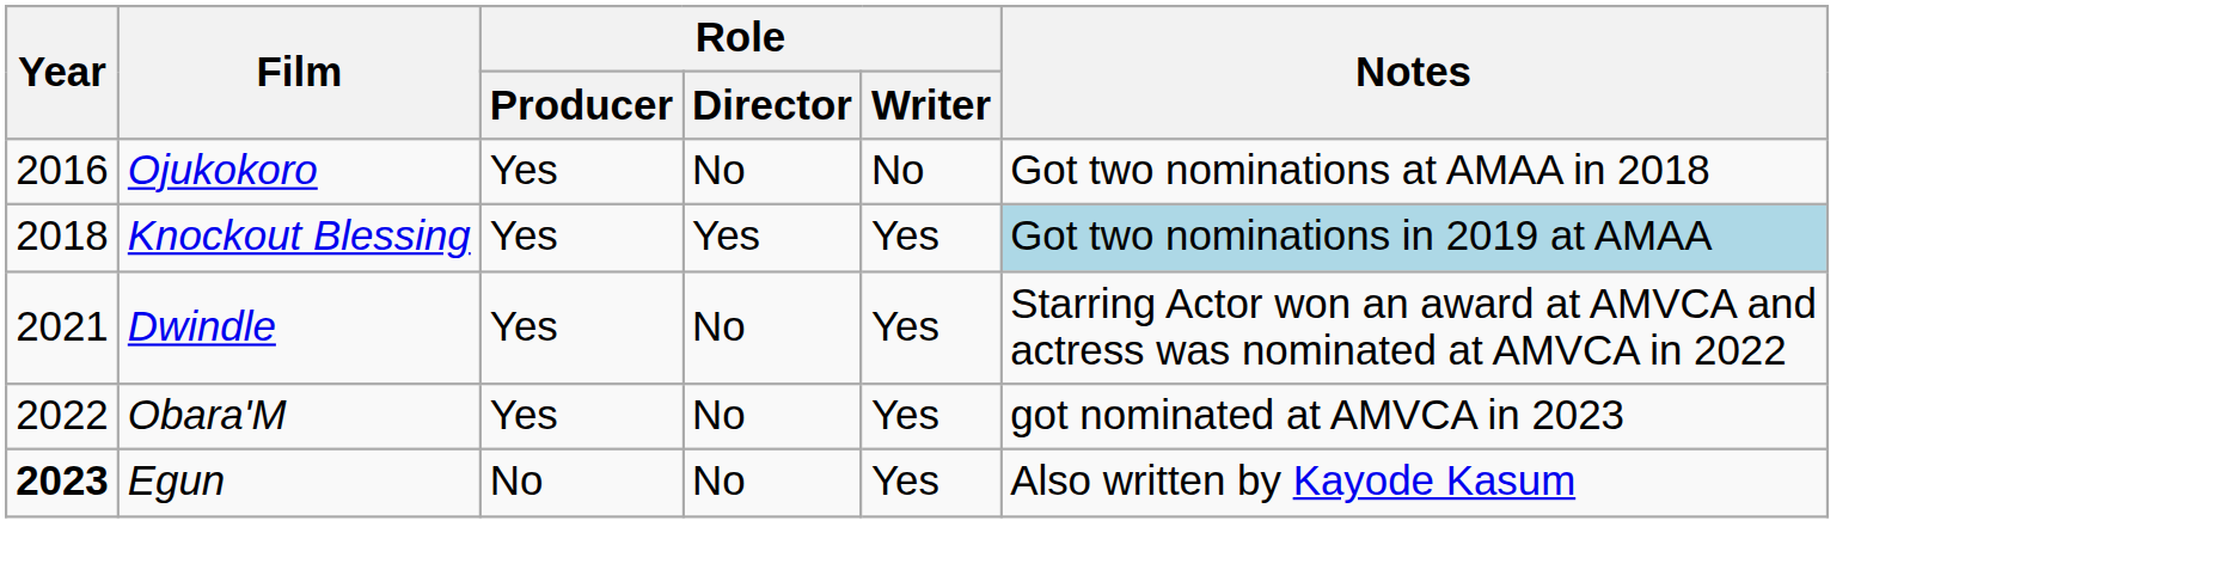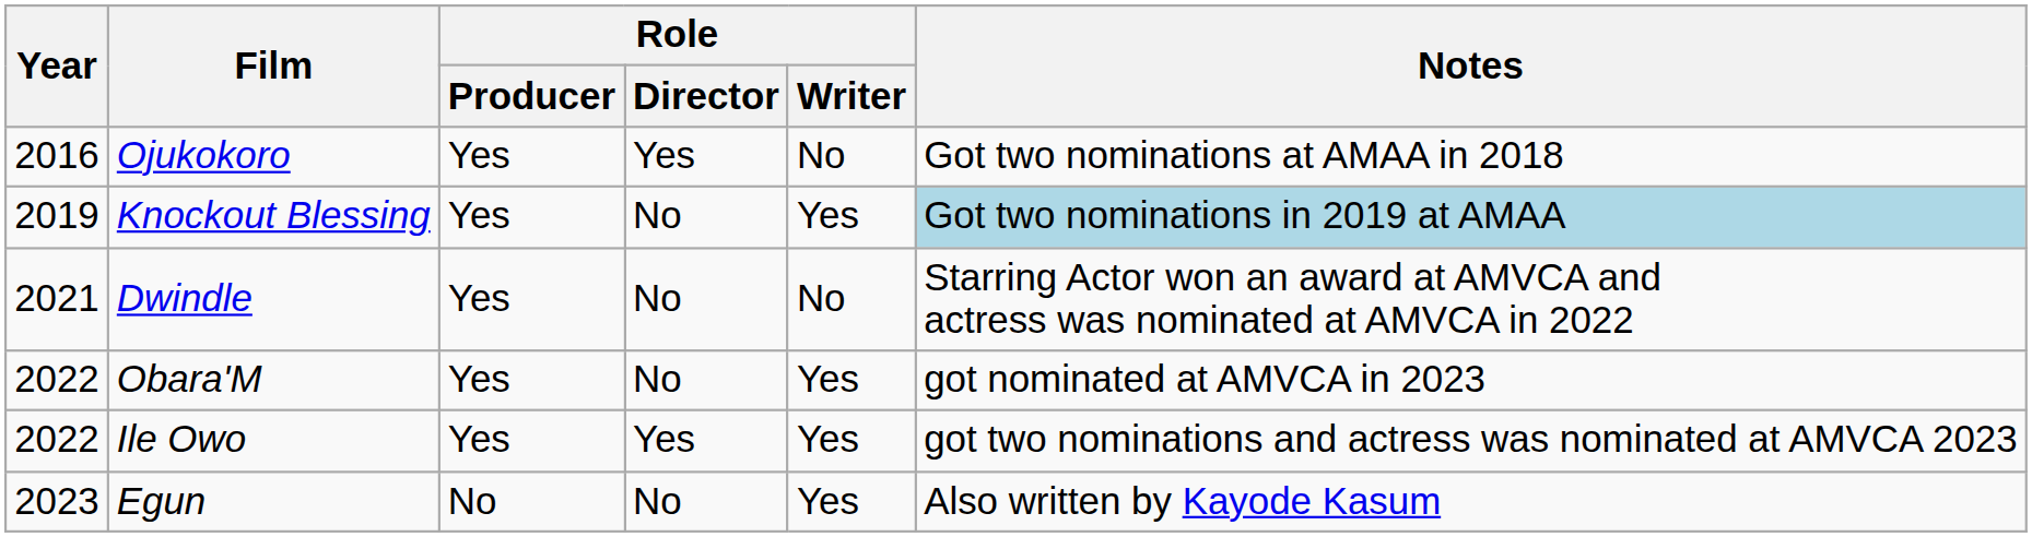Ojukokoro | Role / Director: No -> Yes
Knockout Blessing | Year: 2018 -> 2019
Knockout Blessing | Role / Director: Yes -> No
Dwindle | Role / Writer: Yes -> No
+ row: 2022 | Ile Owo | Yes | Yes | Yes | got two nominations and actress was nominated at AMVCA 2023
Egun | Year: bold -> normal
